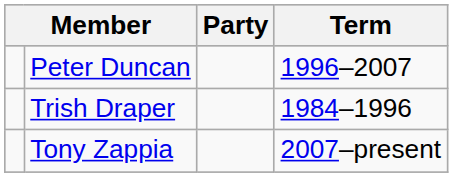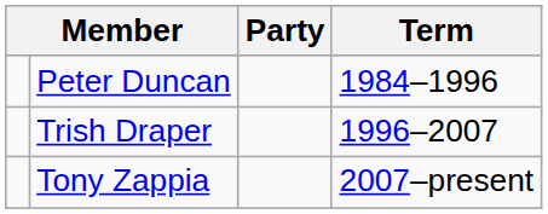Peter Duncan | Term: 1996–2007 -> 1984–1996
Trish Draper | Term: 1984–1996 -> 1996–2007
